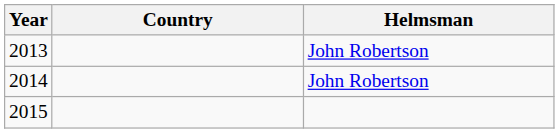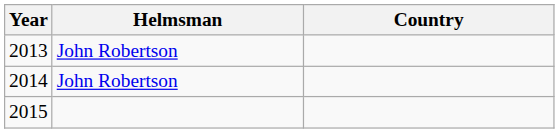columns swapped: Helmsman <-> Country
